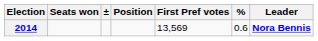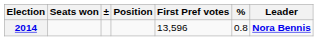2014 | First Pref votes: 13,569 -> 13,596
2014 | %: 0.6 -> 0.8
